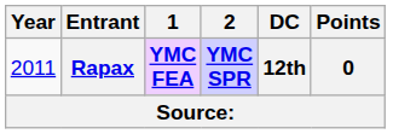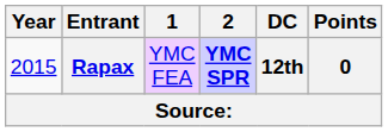Rapax | Year: 2011 -> 2015
Rapax | 1: bold -> normal
